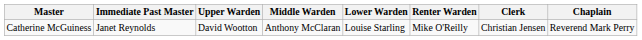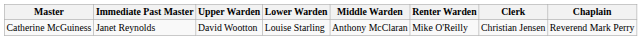columns swapped: Middle Warden <-> Lower Warden
